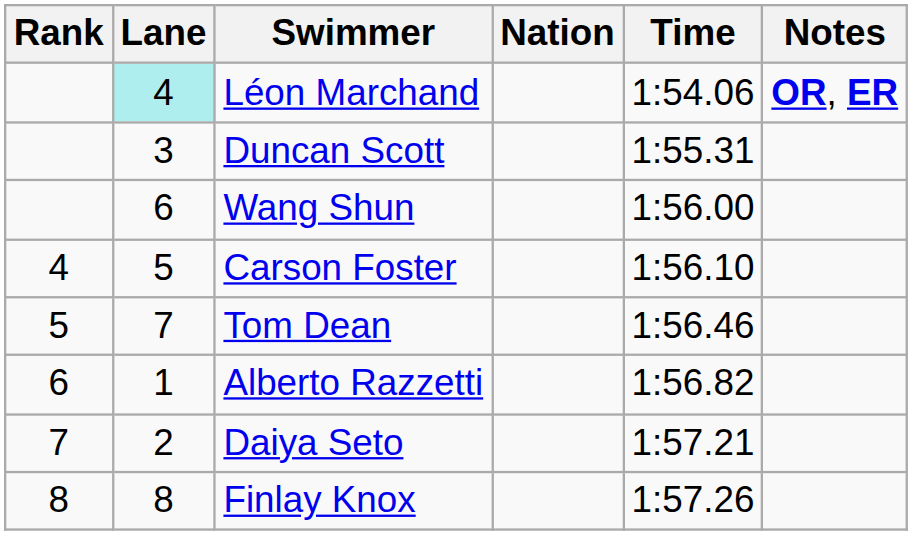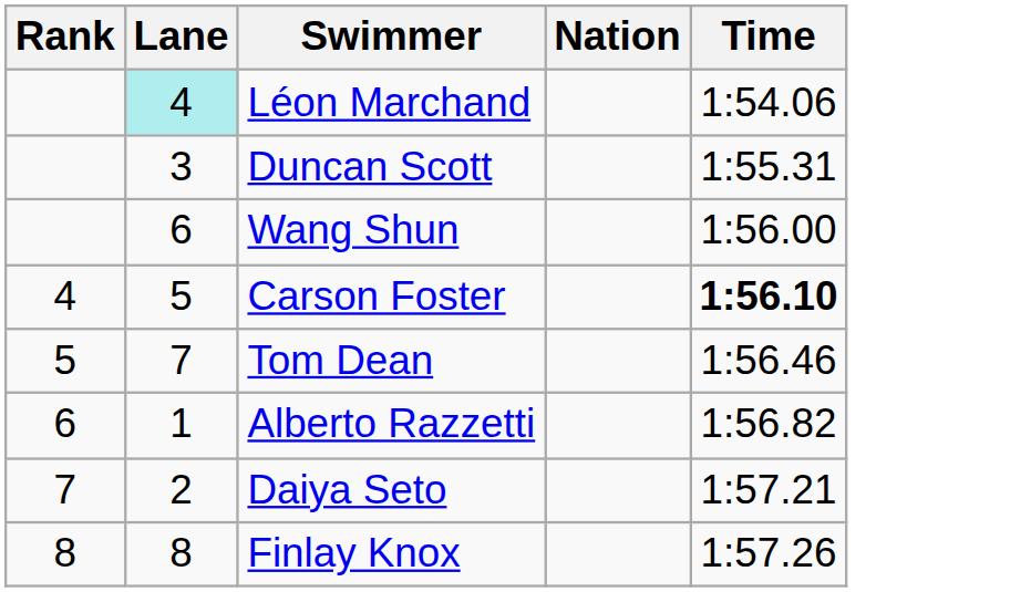- column: Notes | OR, ER
Carson Foster | Time: normal -> bold
